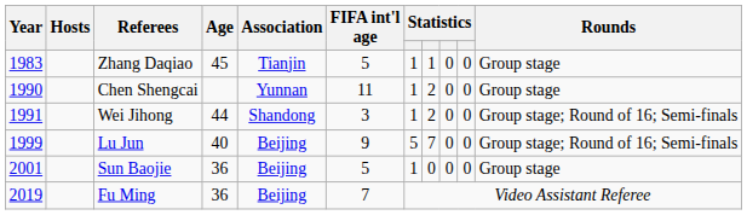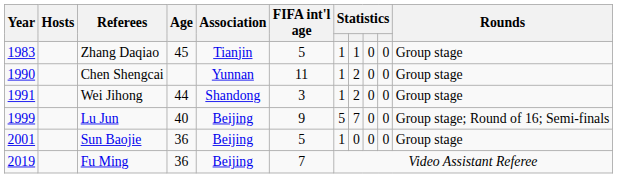Wei Jihong | Rounds: Group stage; Round of 16; Semi-finals -> Group stage
